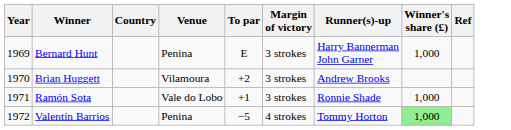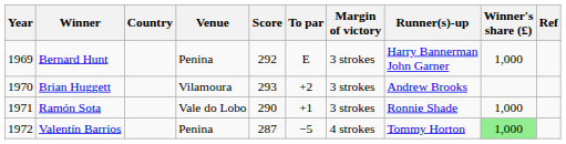+ column: Score | 292 | 293 | 290 | 287
